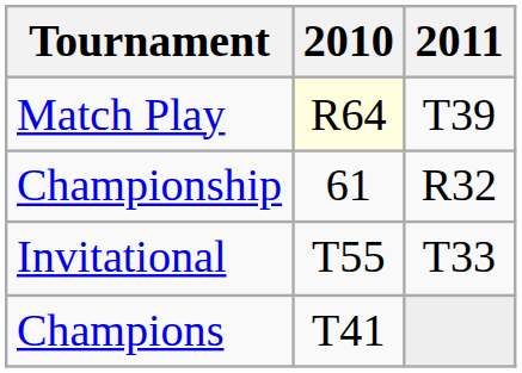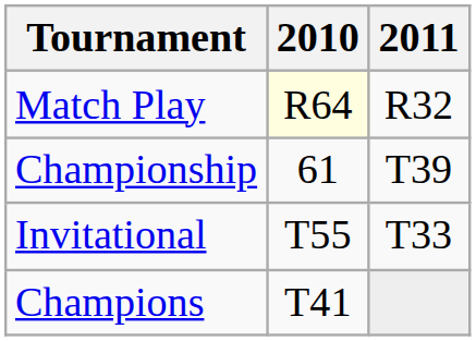Match Play | 2011: T39 -> R32
Championship | 2011: R32 -> T39
